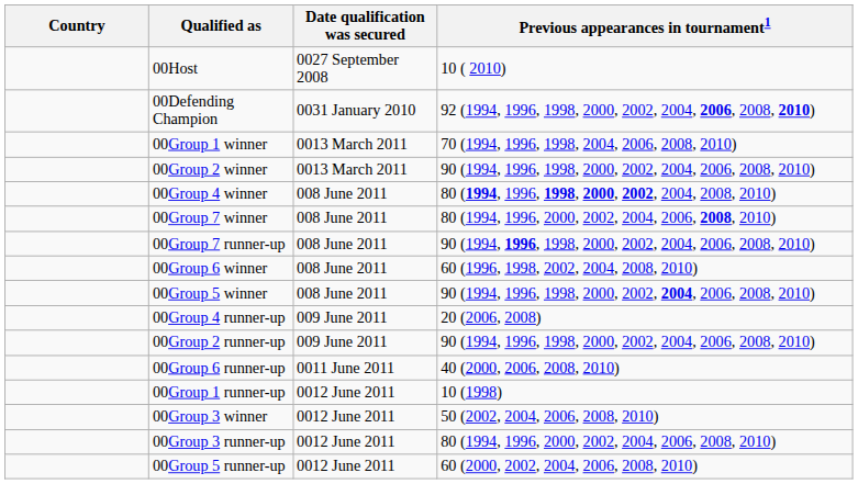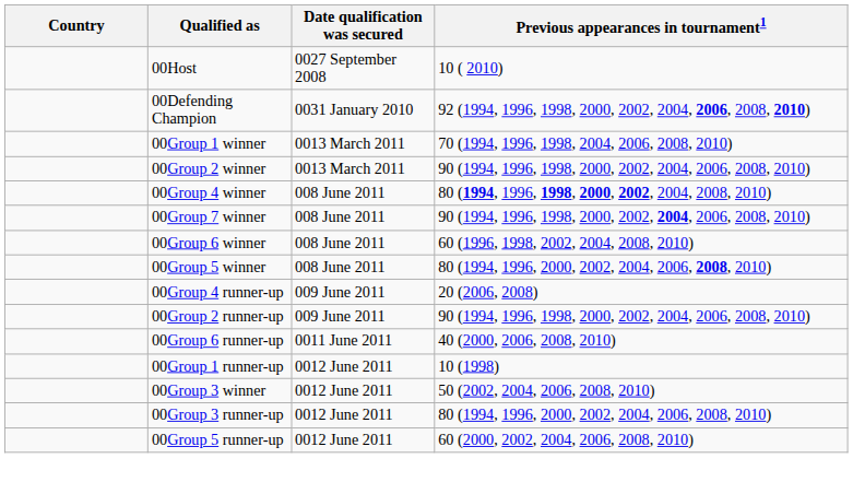00Group 7 winner | Previous appearances in tournament1: 80 (1994, 1996, 2000, 2002, 2004, 2006, 2008, 2010) -> 90 (1994, 1996, 1998, 2000, 2002, 2004, 2006, 2008, 2010)
- row: 00Group 7 runner-up | 008 June 2011 | 90 (1994, 1996, 1998, 2000, 2002, 2004, 2006, 2008, 2010)
00Group 5 winner | Previous appearances in tournament1: 90 (1994, 1996, 1998, 2000, 2002, 2004, 2006, 2008, 2010) -> 80 (1994, 1996, 2000, 2002, 2004, 2006, 2008, 2010)
